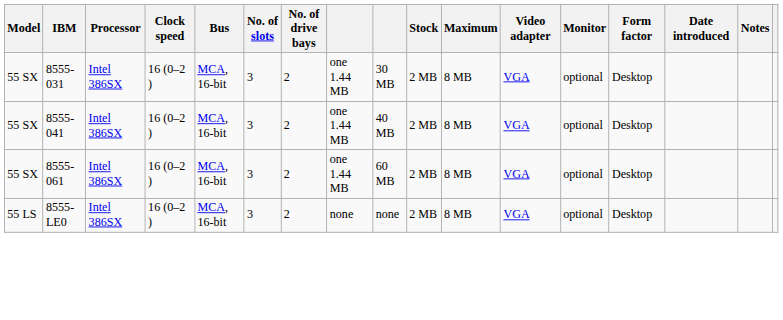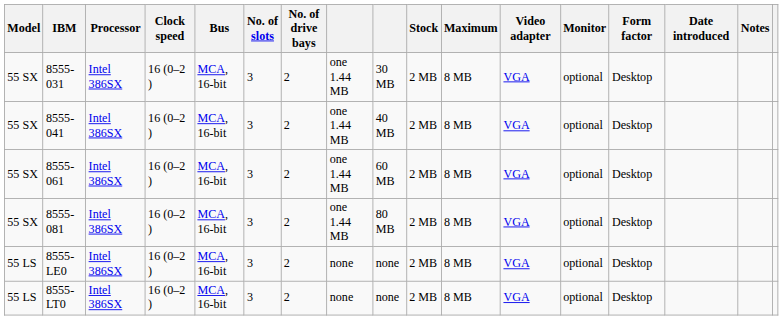+ row: 55 SX | 8555-081 | Intel 386SX | 16 (0–2 ) | MCA, 16-bit | 3 | 2 | one 1.44 MB | 80 MB | 2 MB | 8 MB | VGA | optional | Desktop
+ row: 55 LS | 8555-LT0 | Intel 386SX | 16 (0–2 ) | MCA, 16-bit | 3 | 2 | none | none | 2 MB | 8 MB | VGA | optional | Desktop
